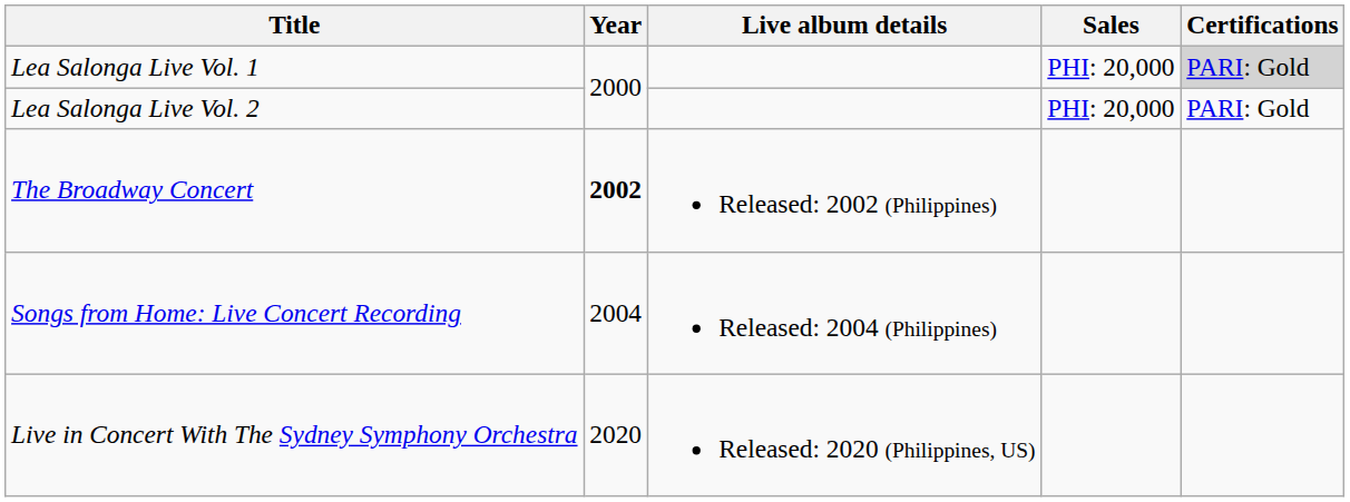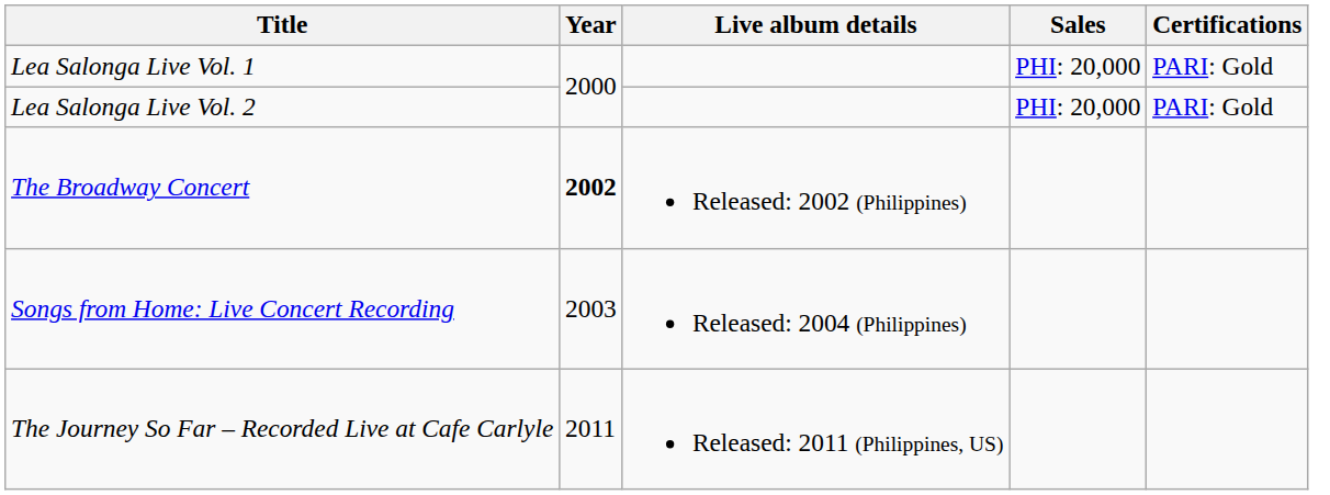Lea Salonga Live Vol. 1 | Certifications: lightgrey background -> no background
Songs from Home: Live Concert Recording | Year: 2004 -> 2003
+ row: The Journey So Far – Recorded Live at Cafe Carlyle | 2011 | Released: 2011 (Philippines, US)
- row: Live in Concert With The Sydney Symphony Orchestra | 2020 | Released: 2020 (Philippines, US)
